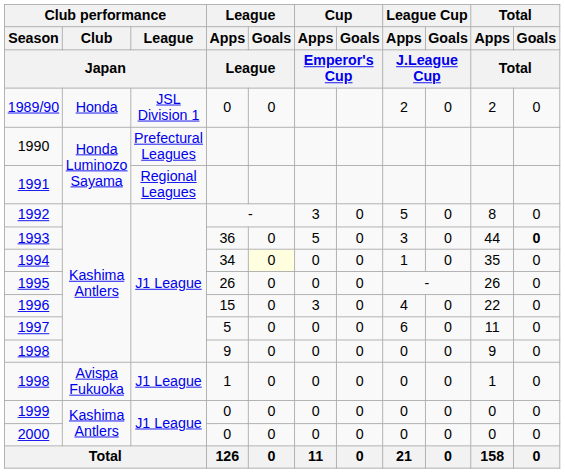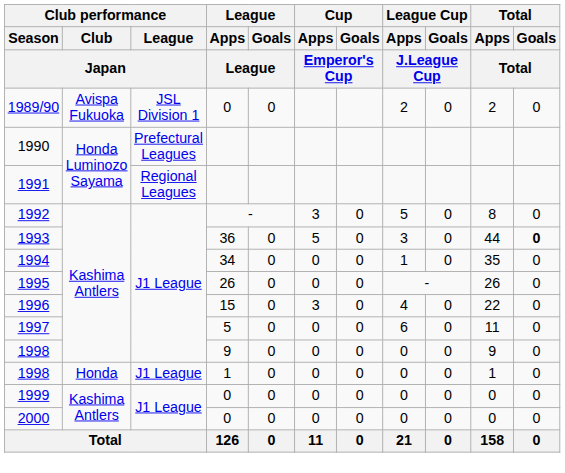1989/90 | Club performance / Club / Japan: Honda -> Avispa Fukuoka
1994 | League / Goals / League: lightyellow background -> no background
1998 / 1 | Club performance / Club / Japan: Avispa Fukuoka -> Honda
